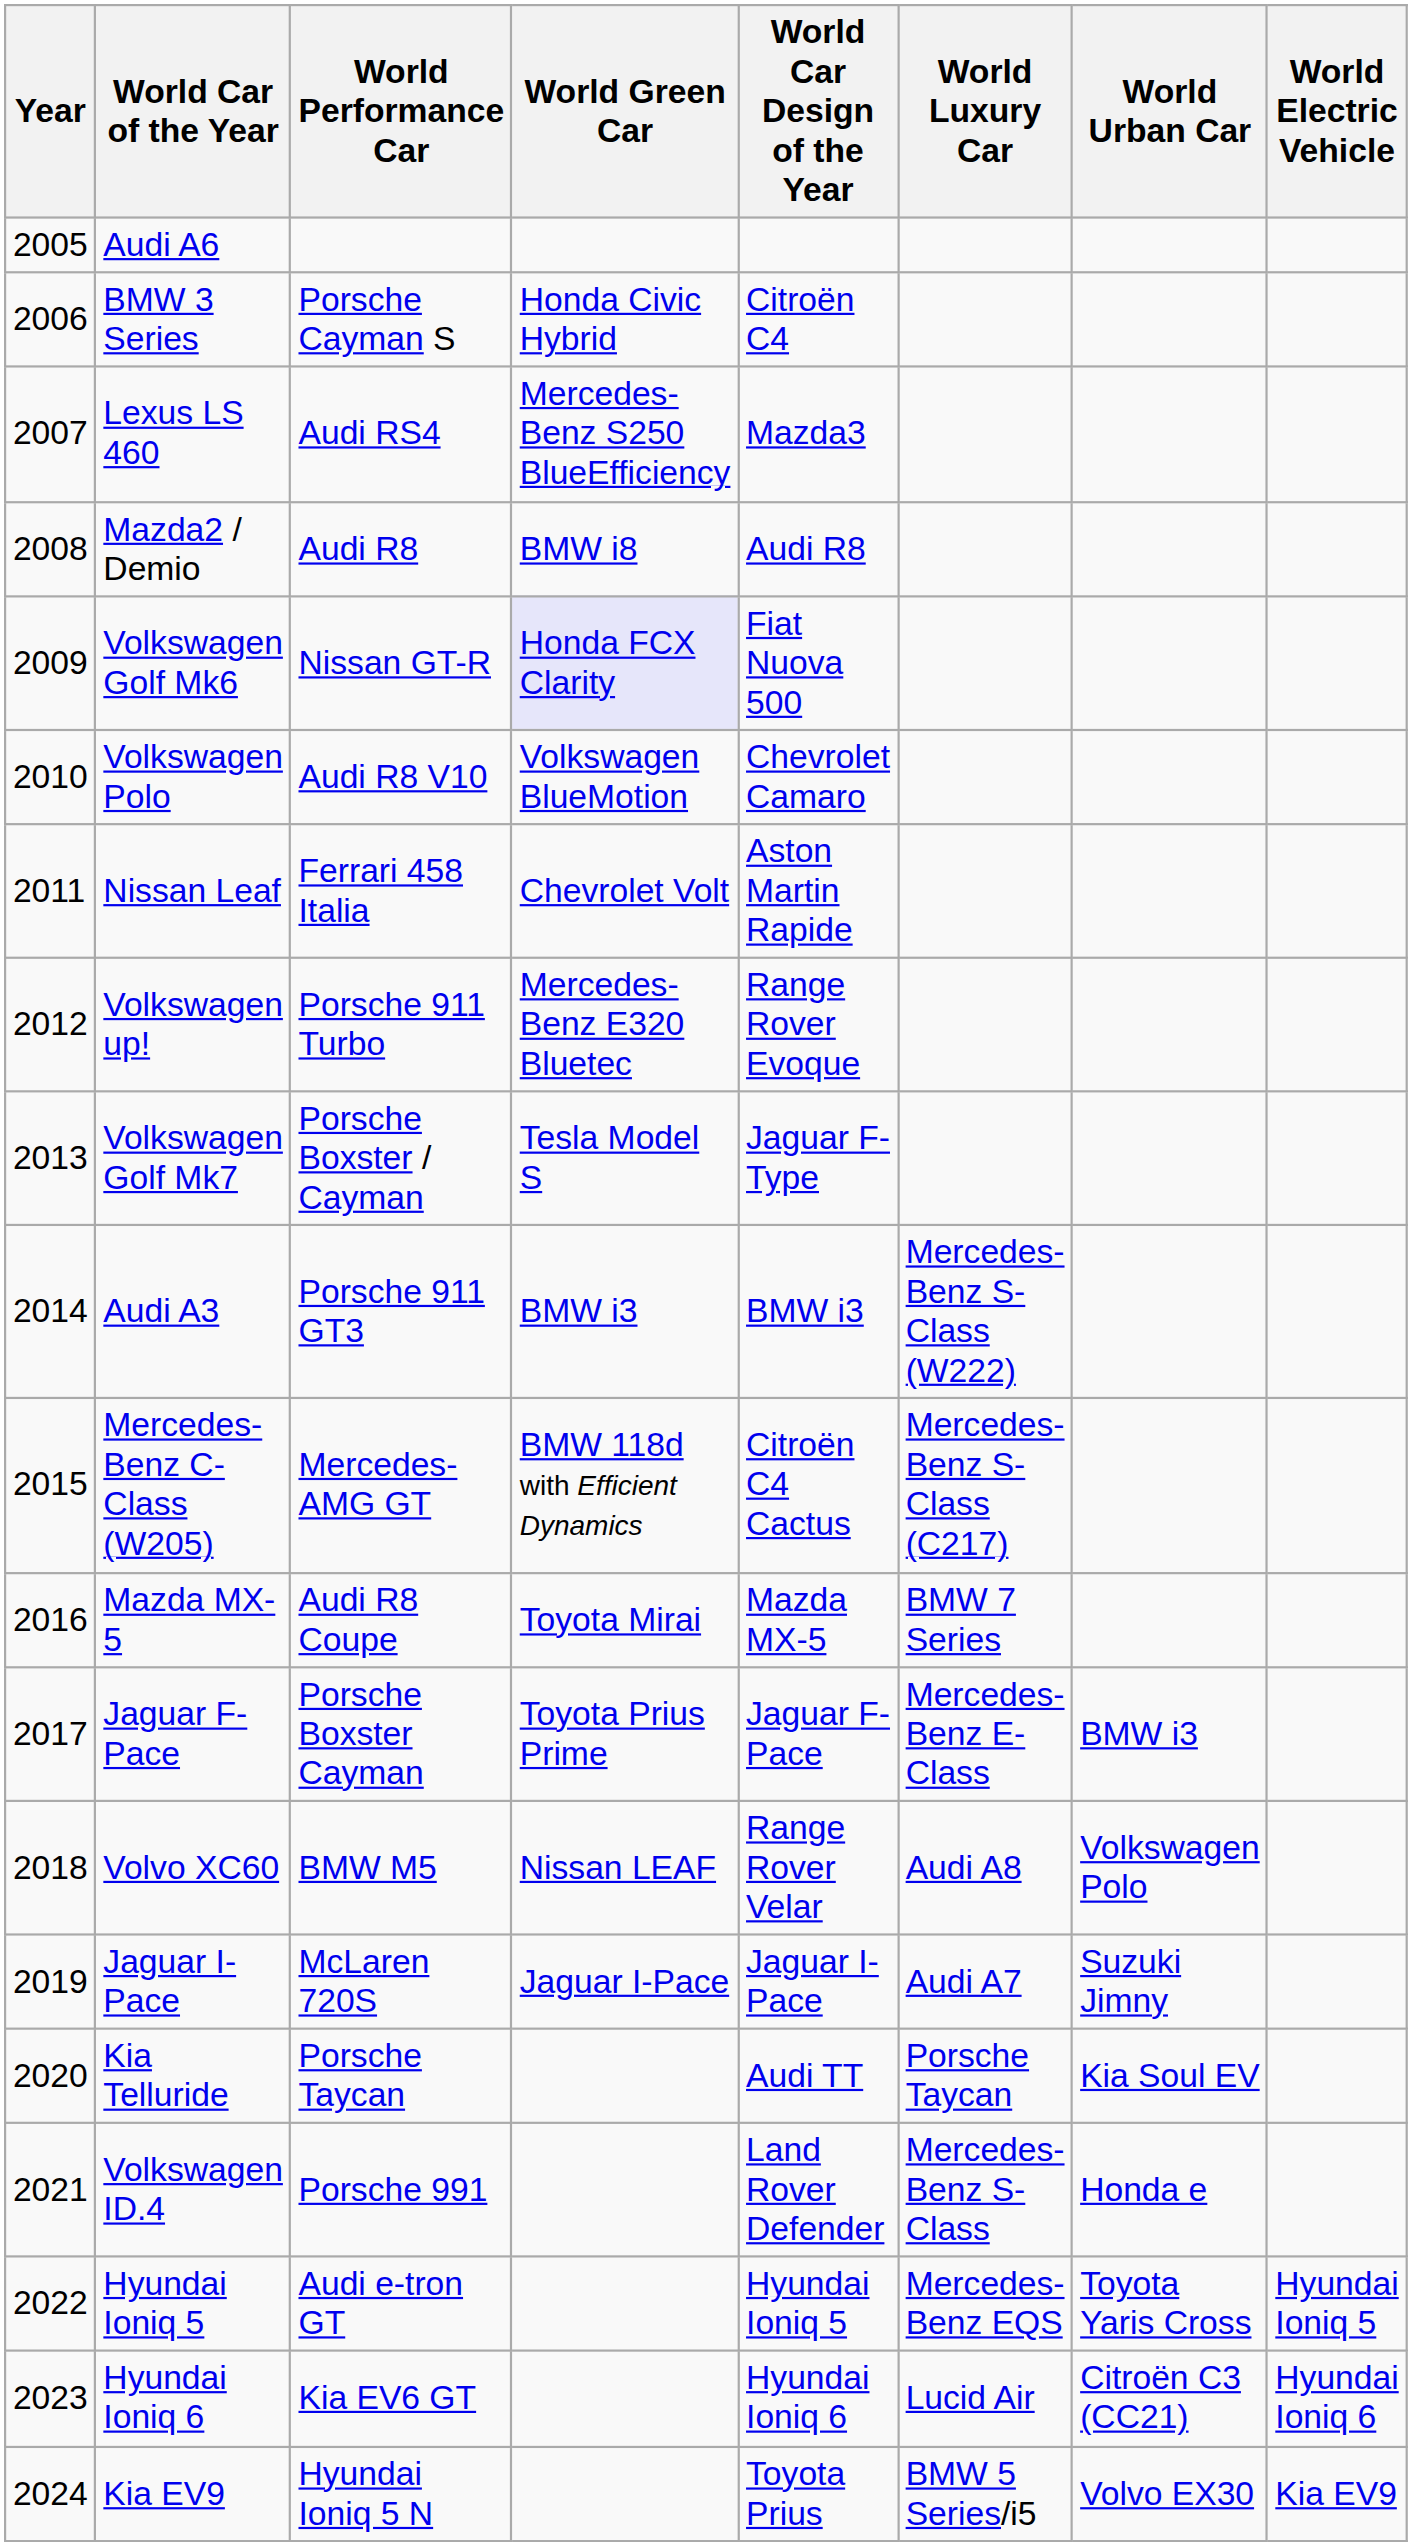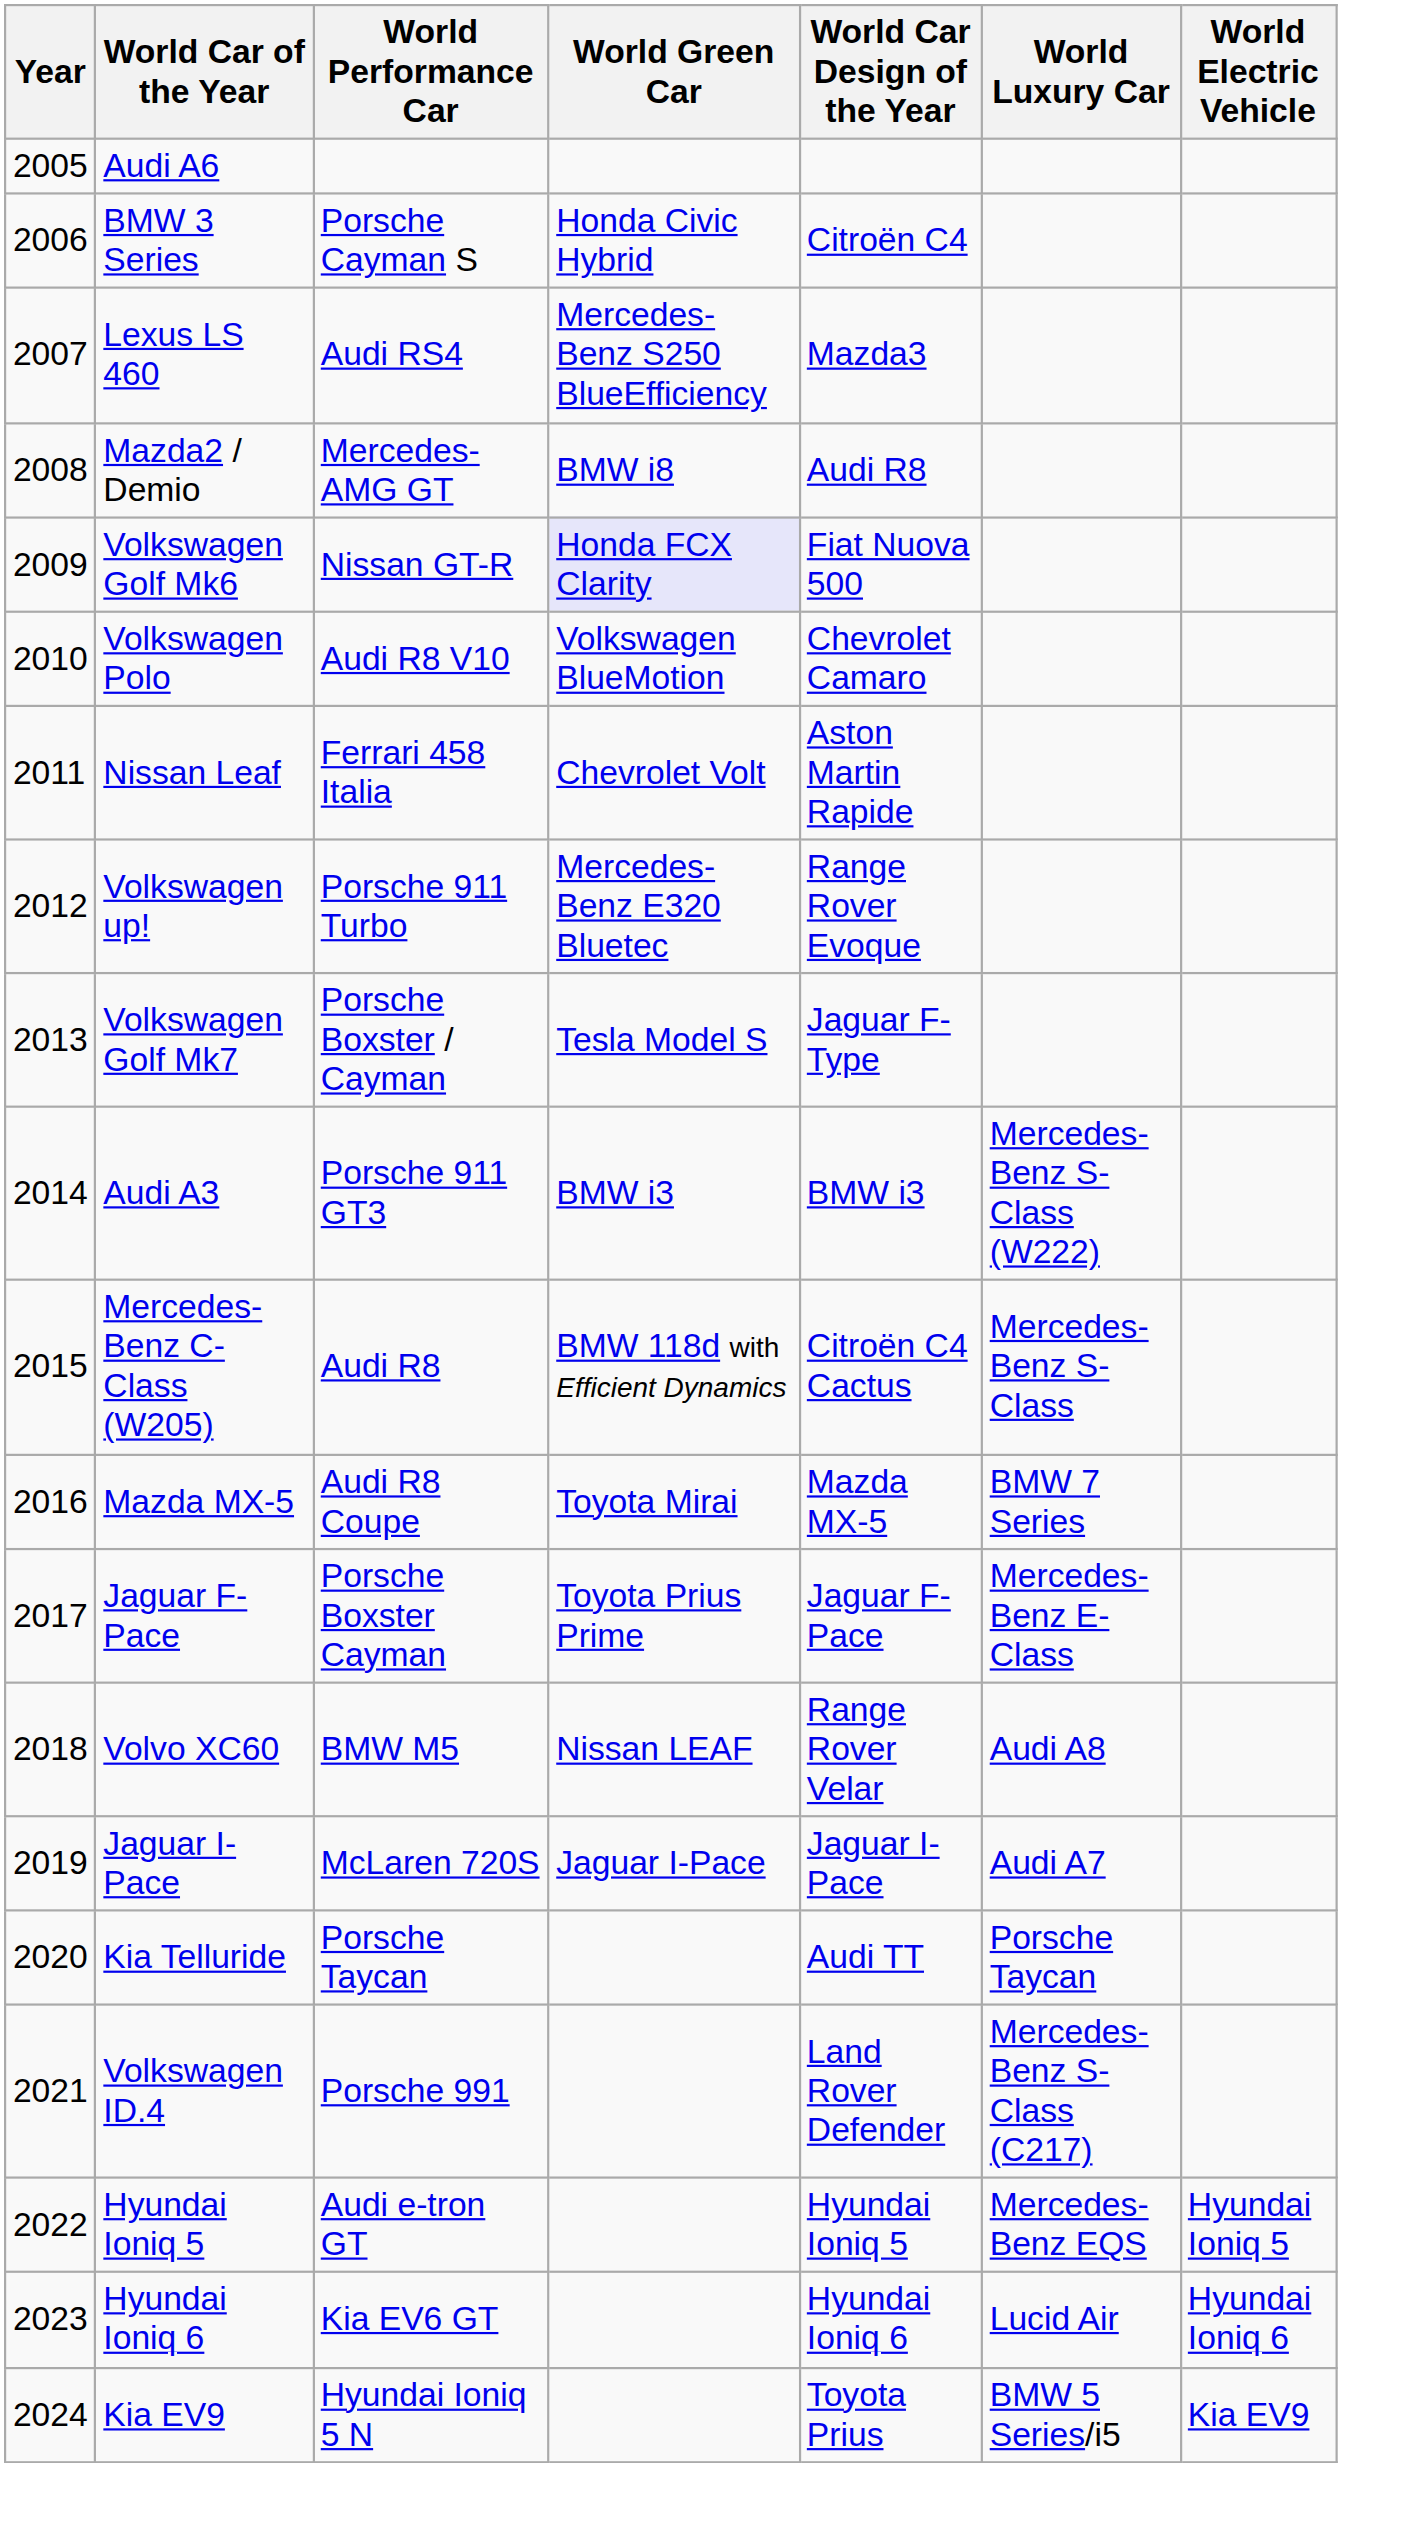- column: World Urban Car | BMW i3 | Volkswagen Polo | Suzuki Jimny | Kia Soul EV | Honda e | Toyota Yaris Cross | Citroën C3 (CC21) | Volvo EX30
Mazda2 / Demio | World Performance Car: Audi R8 -> Mercedes-AMG GT
Mercedes-Benz C-Class (W205) | World Performance Car: Mercedes-AMG GT -> Audi R8
Mercedes-Benz C-Class (W205) | World Luxury Car: Mercedes-Benz S-Class (C217) -> Mercedes-Benz S-Class
Volkswagen ID.4 | World Luxury Car: Mercedes-Benz S-Class -> Mercedes-Benz S-Class (C217)
